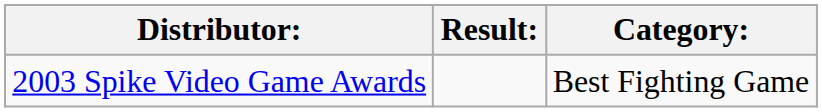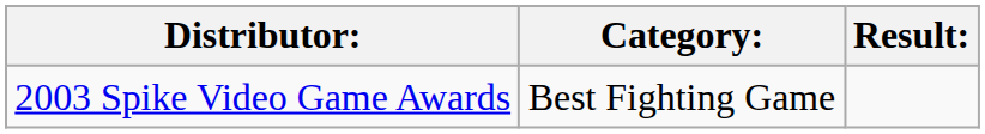columns swapped: Category: <-> Result:
